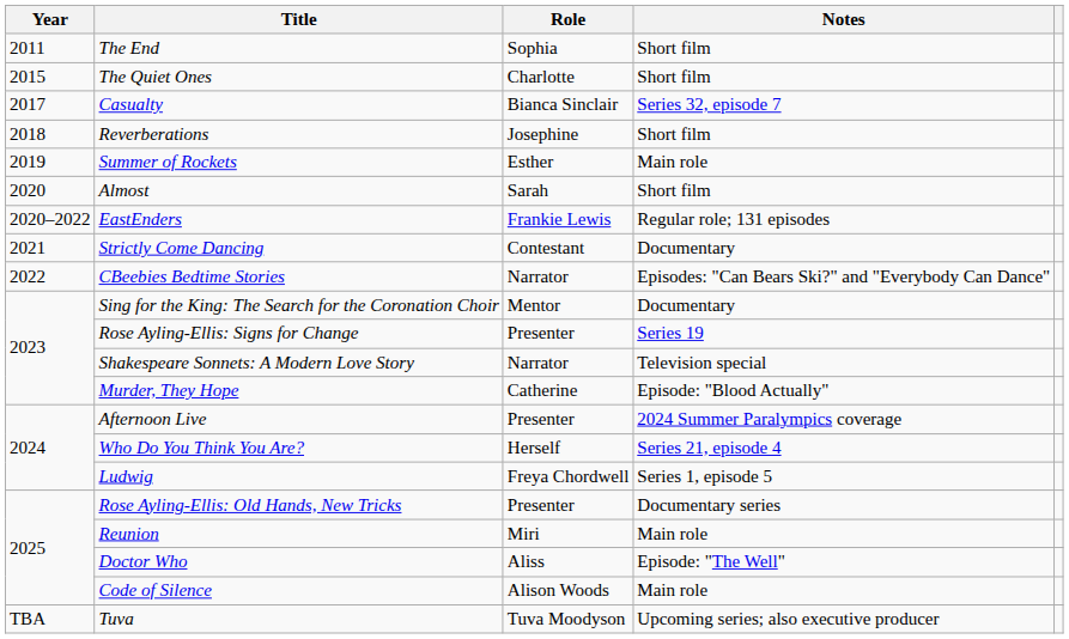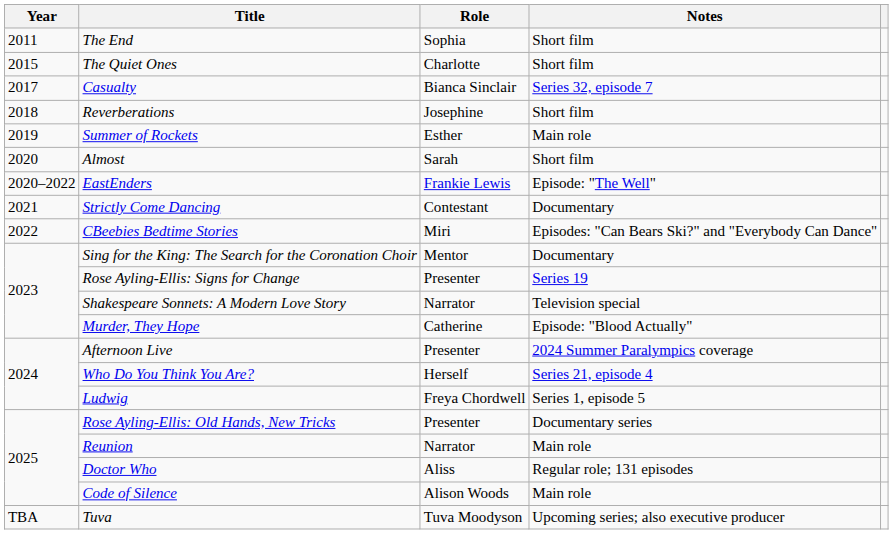EastEnders | Notes: Regular role; 131 episodes -> Episode: "The Well"
CBeebies Bedtime Stories | Role: Narrator -> Miri
Reunion | Role: Miri -> Narrator
Doctor Who | Notes: Episode: "The Well" -> Regular role; 131 episodes
